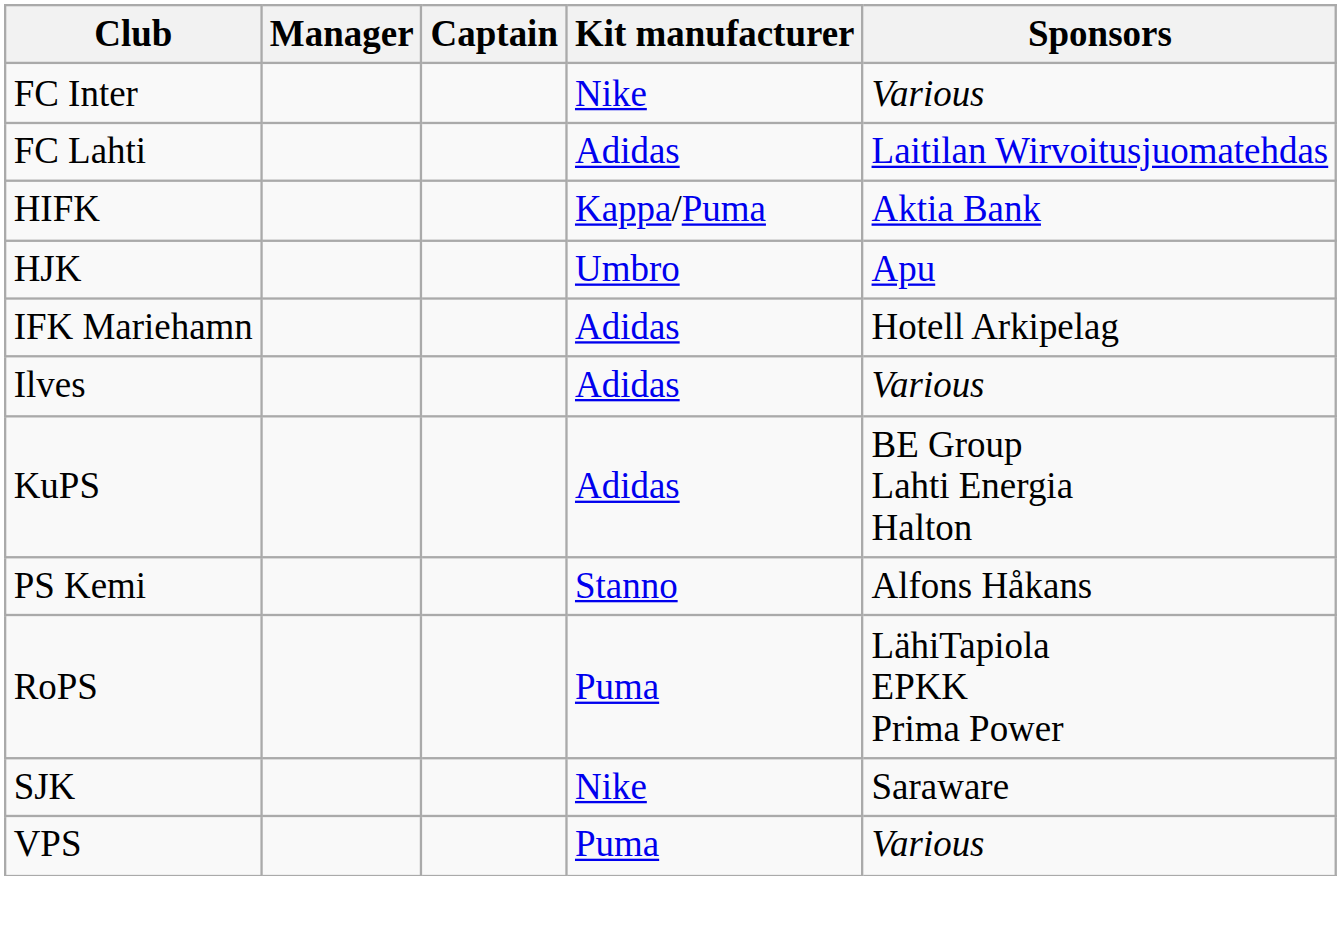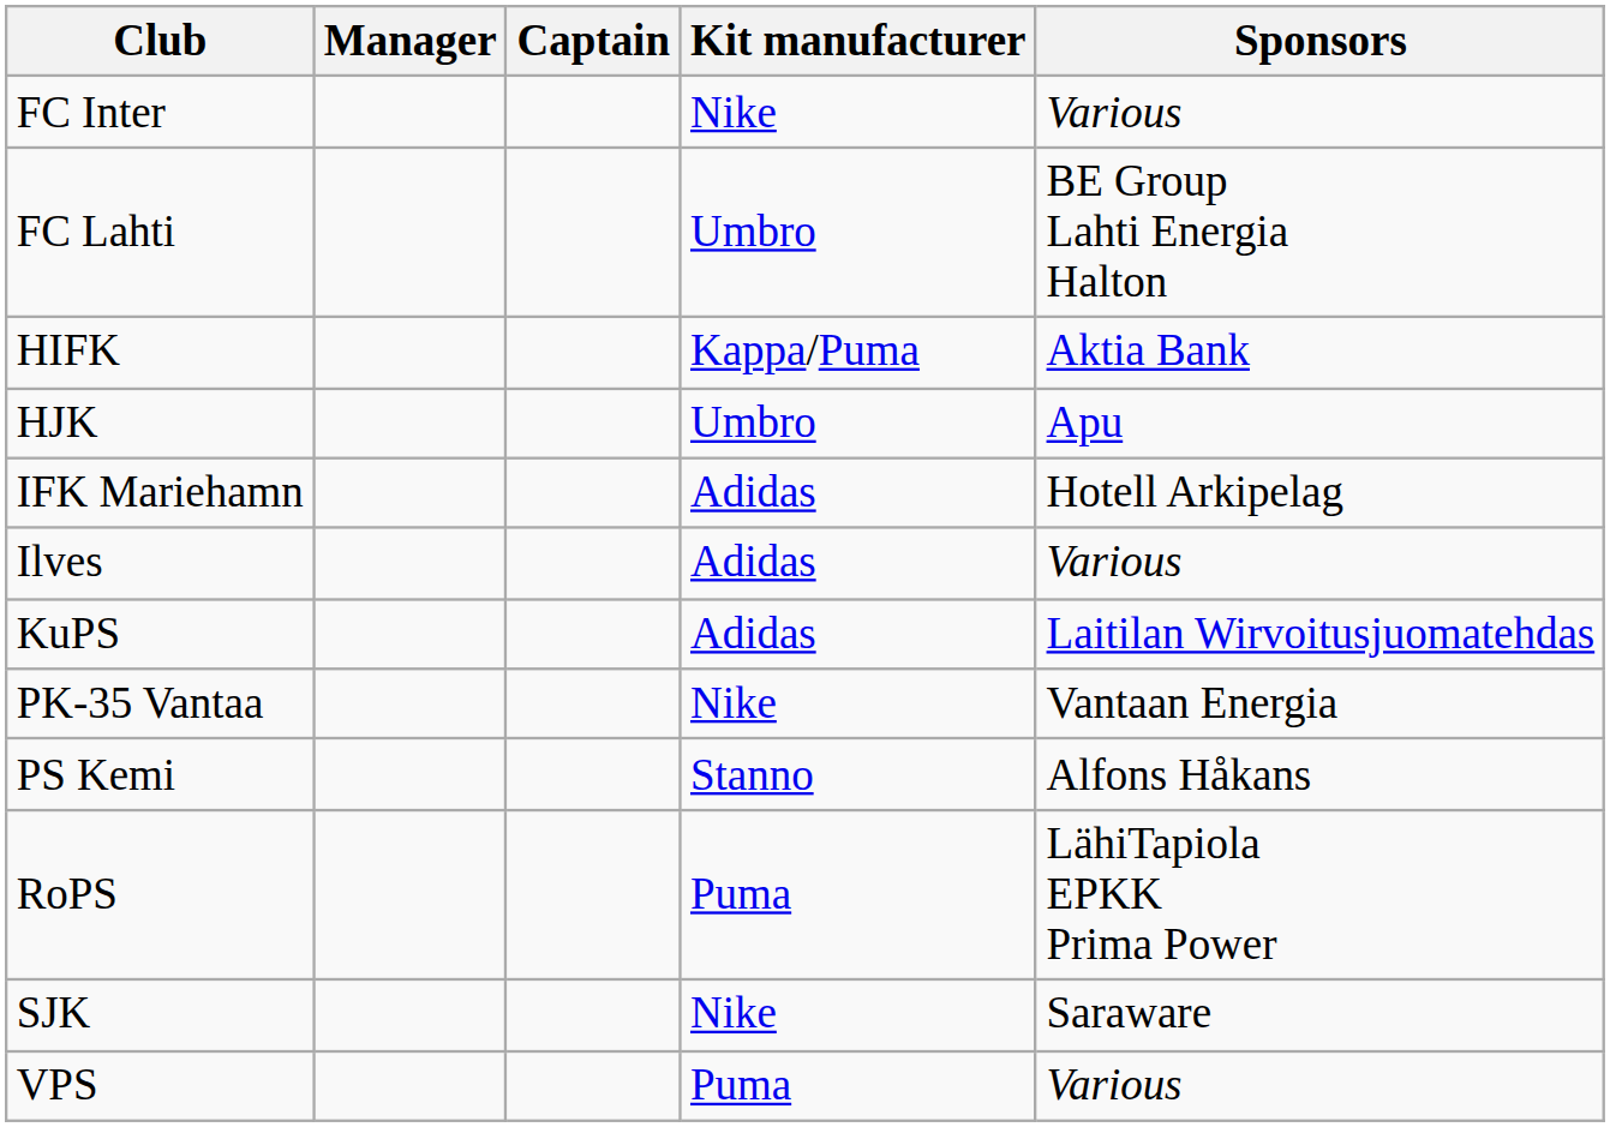FC Lahti | Kit manufacturer: Adidas -> Umbro
FC Lahti | Sponsors: Laitilan Wirvoitusjuomatehdas -> BE Group Lahti Energia Halton
KuPS | Sponsors: BE Group Lahti Energia Halton -> Laitilan Wirvoitusjuomatehdas
+ row: PK-35 Vantaa | Nike | Vantaan Energia
